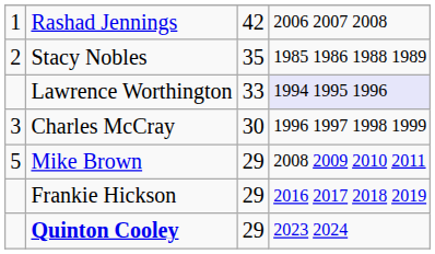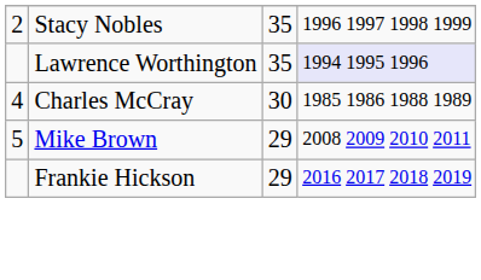- row: 1 | Rashad Jennings | 42 | 2006 2007 2008
Stacy Nobles | column 4: 1985 1986 1988 1989 -> 1996 1997 1998 1999
Lawrence Worthington | column 3: 33 -> 35
Charles McCray | column 1: 3 -> 4
Charles McCray | column 4: 1996 1997 1998 1999 -> 1985 1986 1988 1989
- row: Quinton Cooley | 29 | 2023 2024
